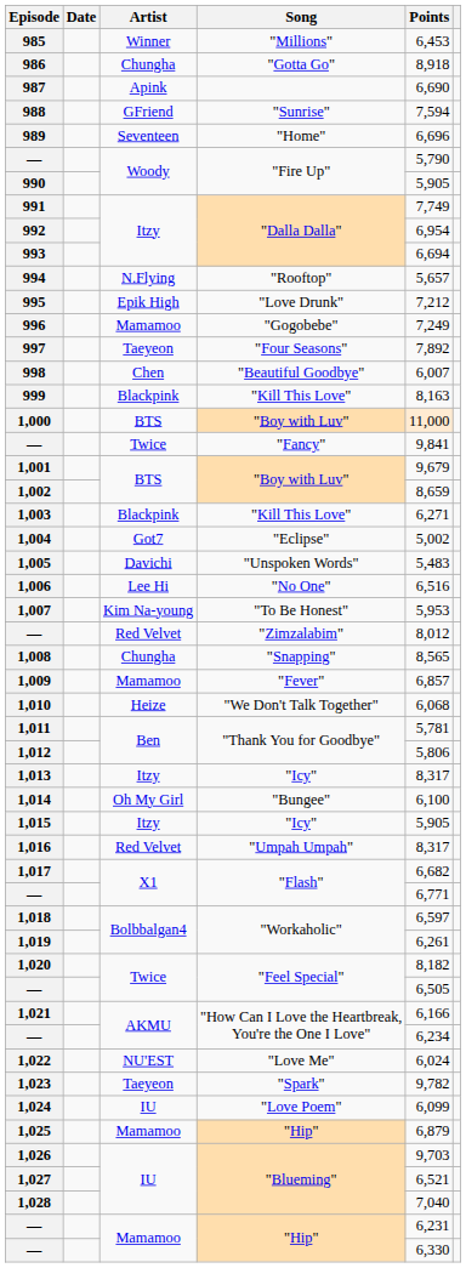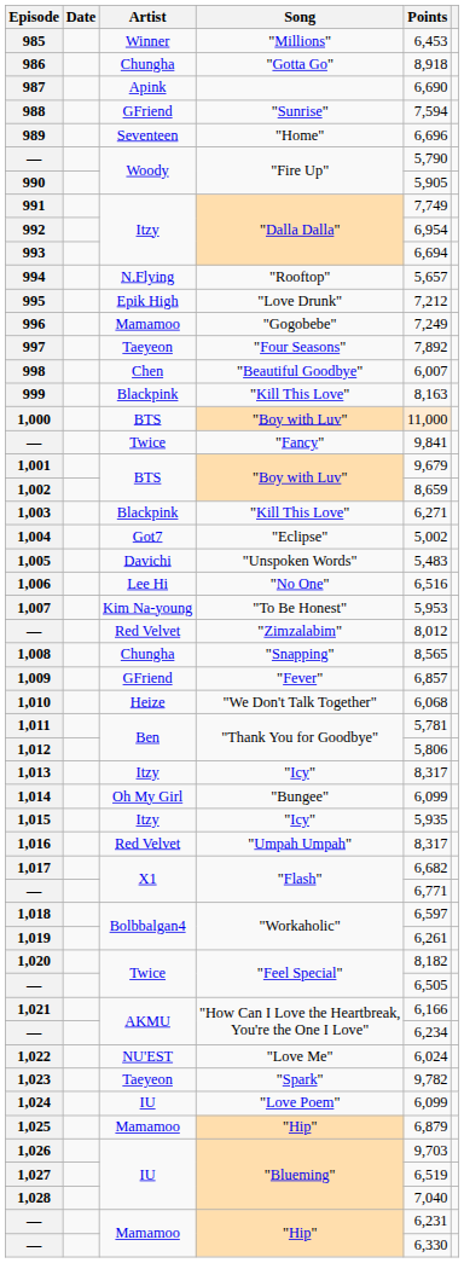1,009 | Artist: Mamamoo -> GFriend
1,014 | Points: 6,100 -> 6,099
1,015 | Points: 5,905 -> 5,935
1,027 | Points: 6,521 -> 6,519
